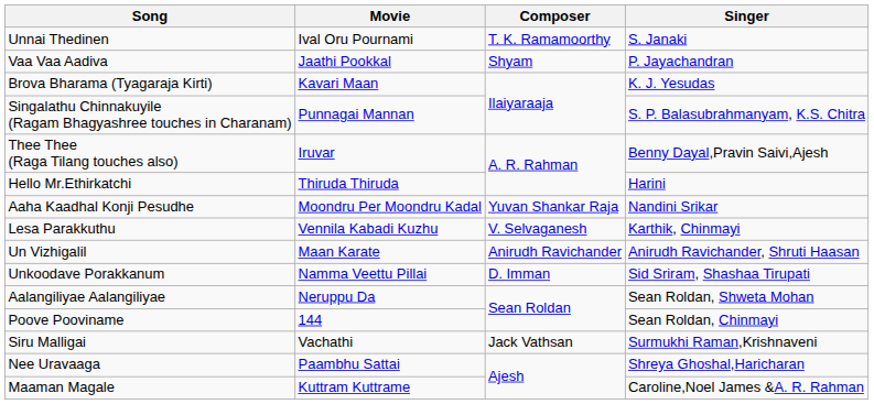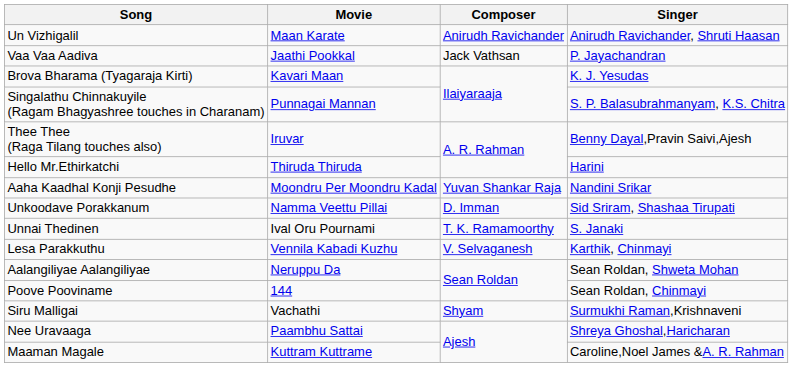rows swapped: Unnai Thedinen <-> Un Vizhigalil
Vaa Vaa Aadiva | Composer: Shyam -> Jack Vathsan
rows swapped: Lesa Parakkuthu <-> Unkoodave Porakkanum
Siru Malligai | Composer: Jack Vathsan -> Shyam
